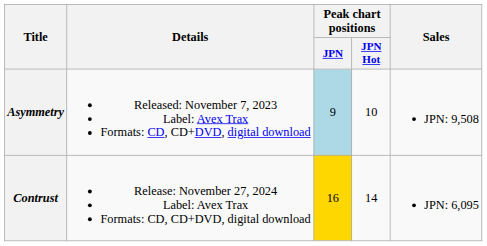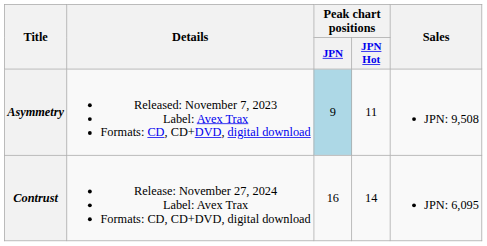Asymmetry | Peak chart positions / JPN Hot: 10 -> 11
Contrust | Peak chart positions / JPN: gold background -> no background
